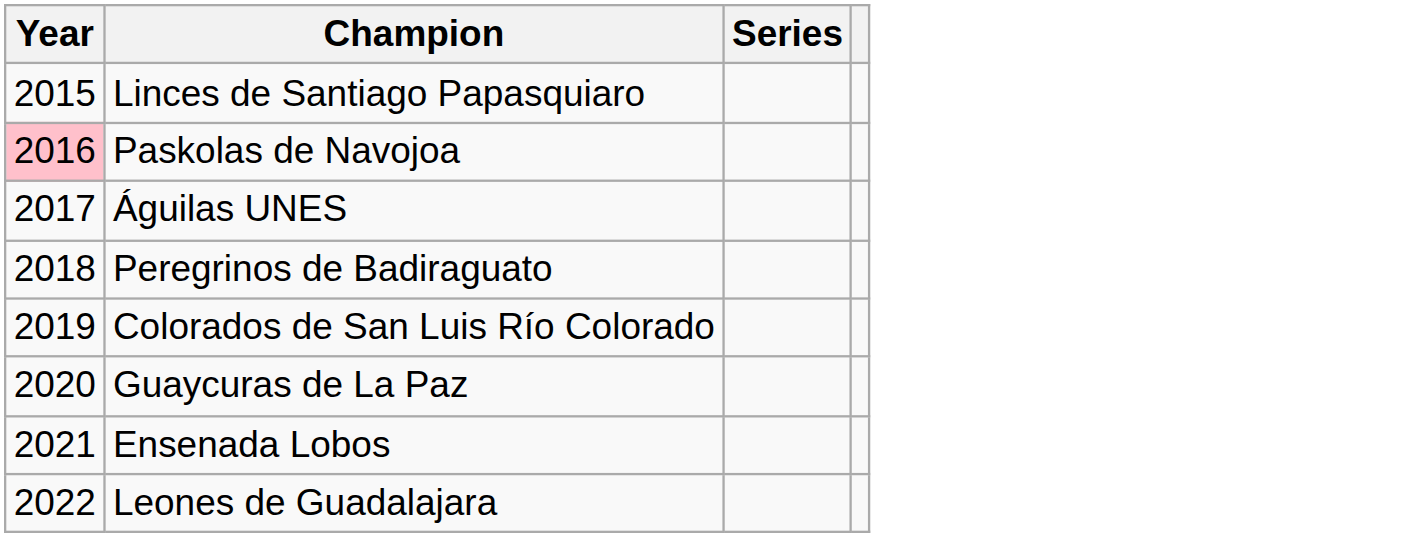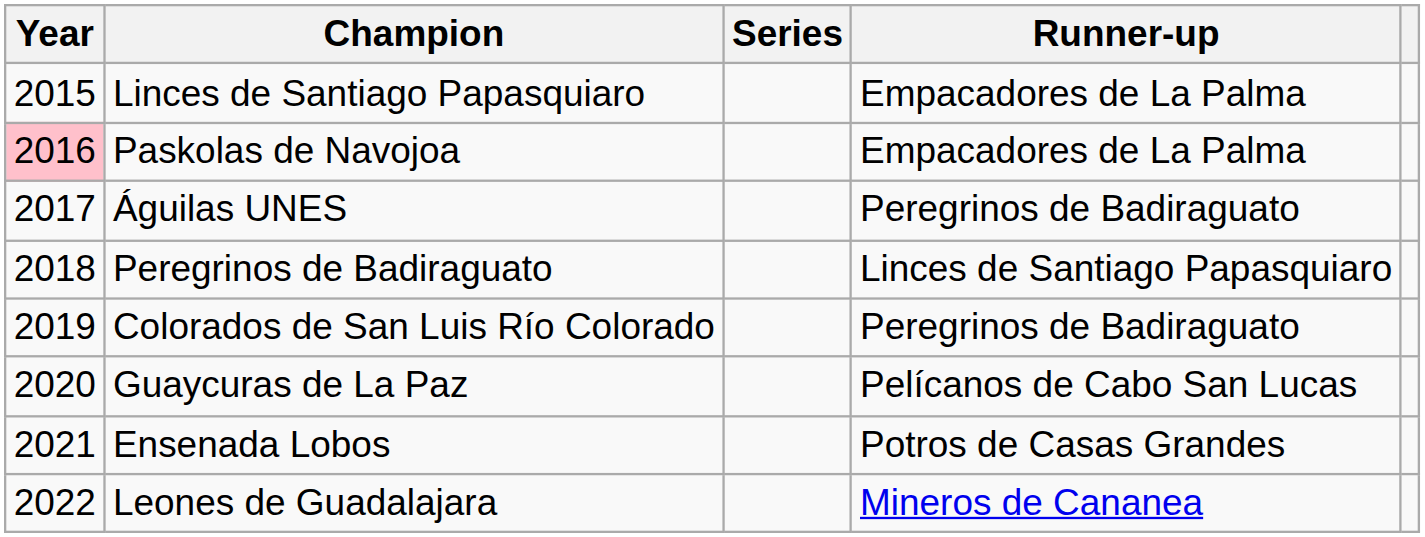+ column: Runner-up | Empacadores de La Palma | Empacadores de La Palma | Peregrinos de Badiraguato | Linces de Santiago Papasquiaro | Peregrinos de Badiraguato | Pelícanos de Cabo San Lucas | Potros de Casas Grandes | Mineros de Cananea
